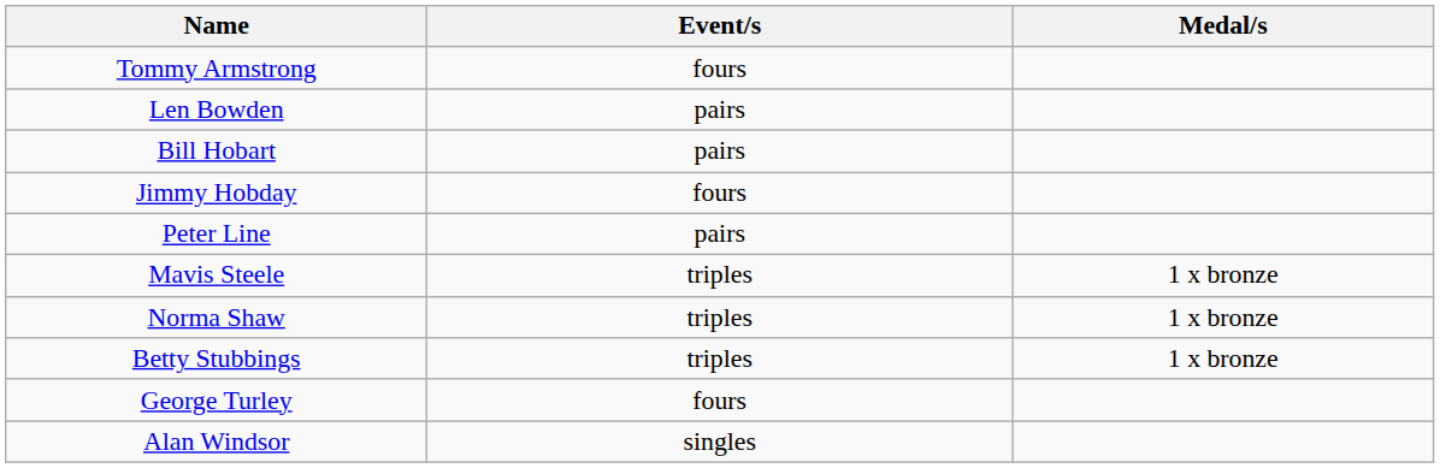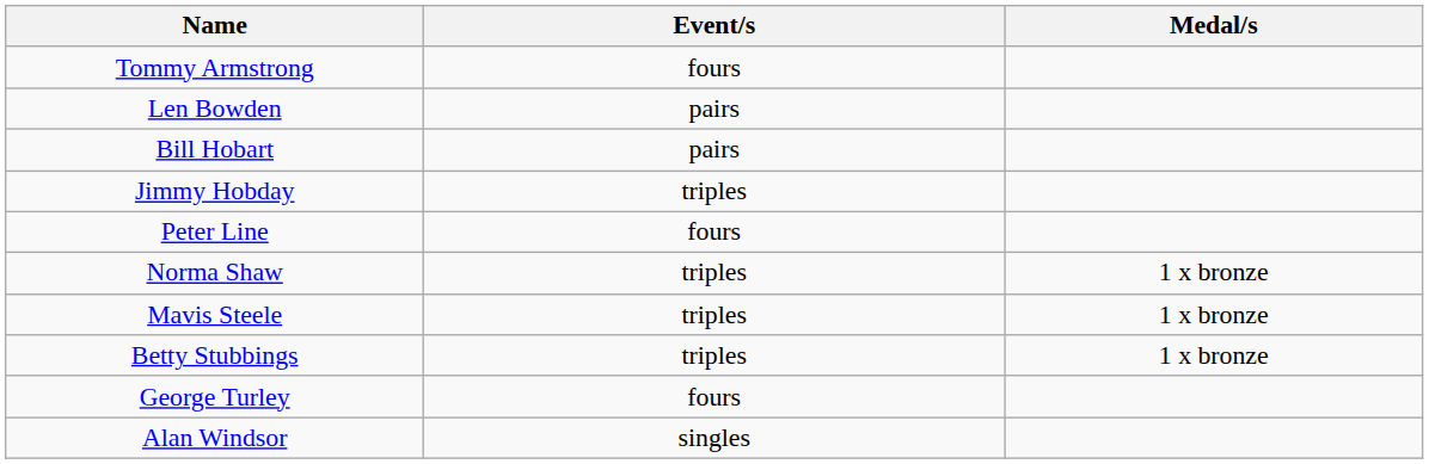Jimmy Hobday | Event/s: fours -> triples
Peter Line | Event/s: pairs -> fours
rows swapped: Norma Shaw <-> Mavis Steele
